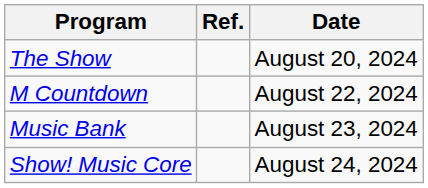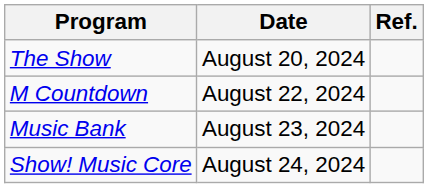columns swapped: Date <-> Ref.
